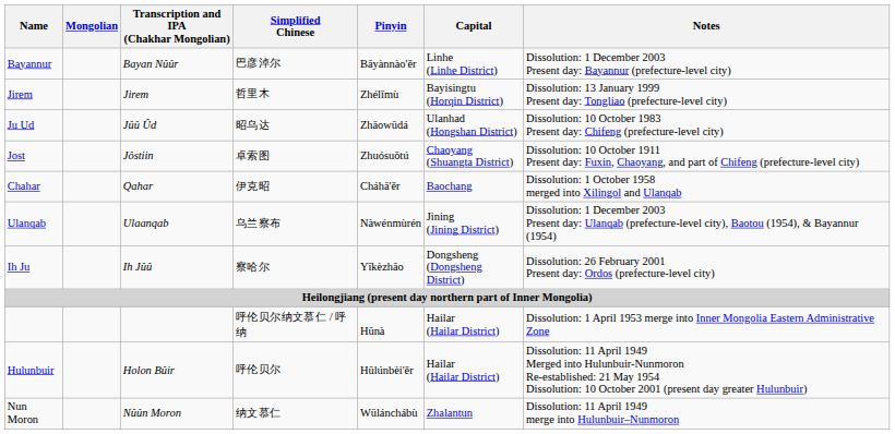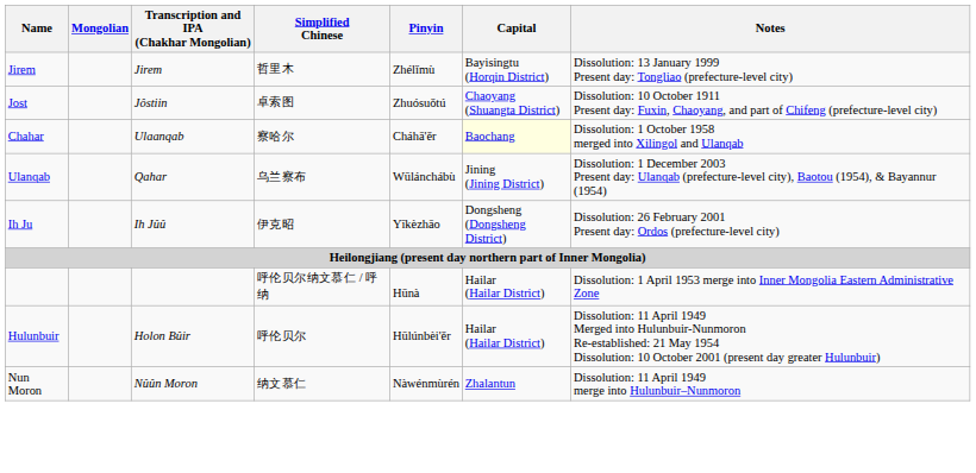- row: Bayannur | Bayan Nûûr | 巴彦淖尔 | Bāyànnào'ěr | Linhe (Linhe District) | Dissolution: 1 December 2003 Present day: Bayannur (prefecture-level city)
- row: Ju Ud | Jûû Ûd | 昭乌达 | Zhāowūdá | Ulanhad (Hongshan District) | Dissolution: 10 October 1983 Present day: Chifeng (prefecture-level city)
Chahar | Transcription and IPA (Chakhar Mongolian): Qahar -> Ulaanqab
Chahar | Simplified Chinese: 伊克昭 -> 察哈尔
Chahar | Capital: no background -> lightyellow background
Ulanqab | Transcription and IPA (Chakhar Mongolian): Ulaanqab -> Qahar
Ulanqab | Pinyin: Nàwénmùrén -> Wūlánchábù
Ih Ju | Simplified Chinese: 察哈尔 -> 伊克昭
Nun Moron | Pinyin: Wūlánchábù -> Nàwénmùrén
